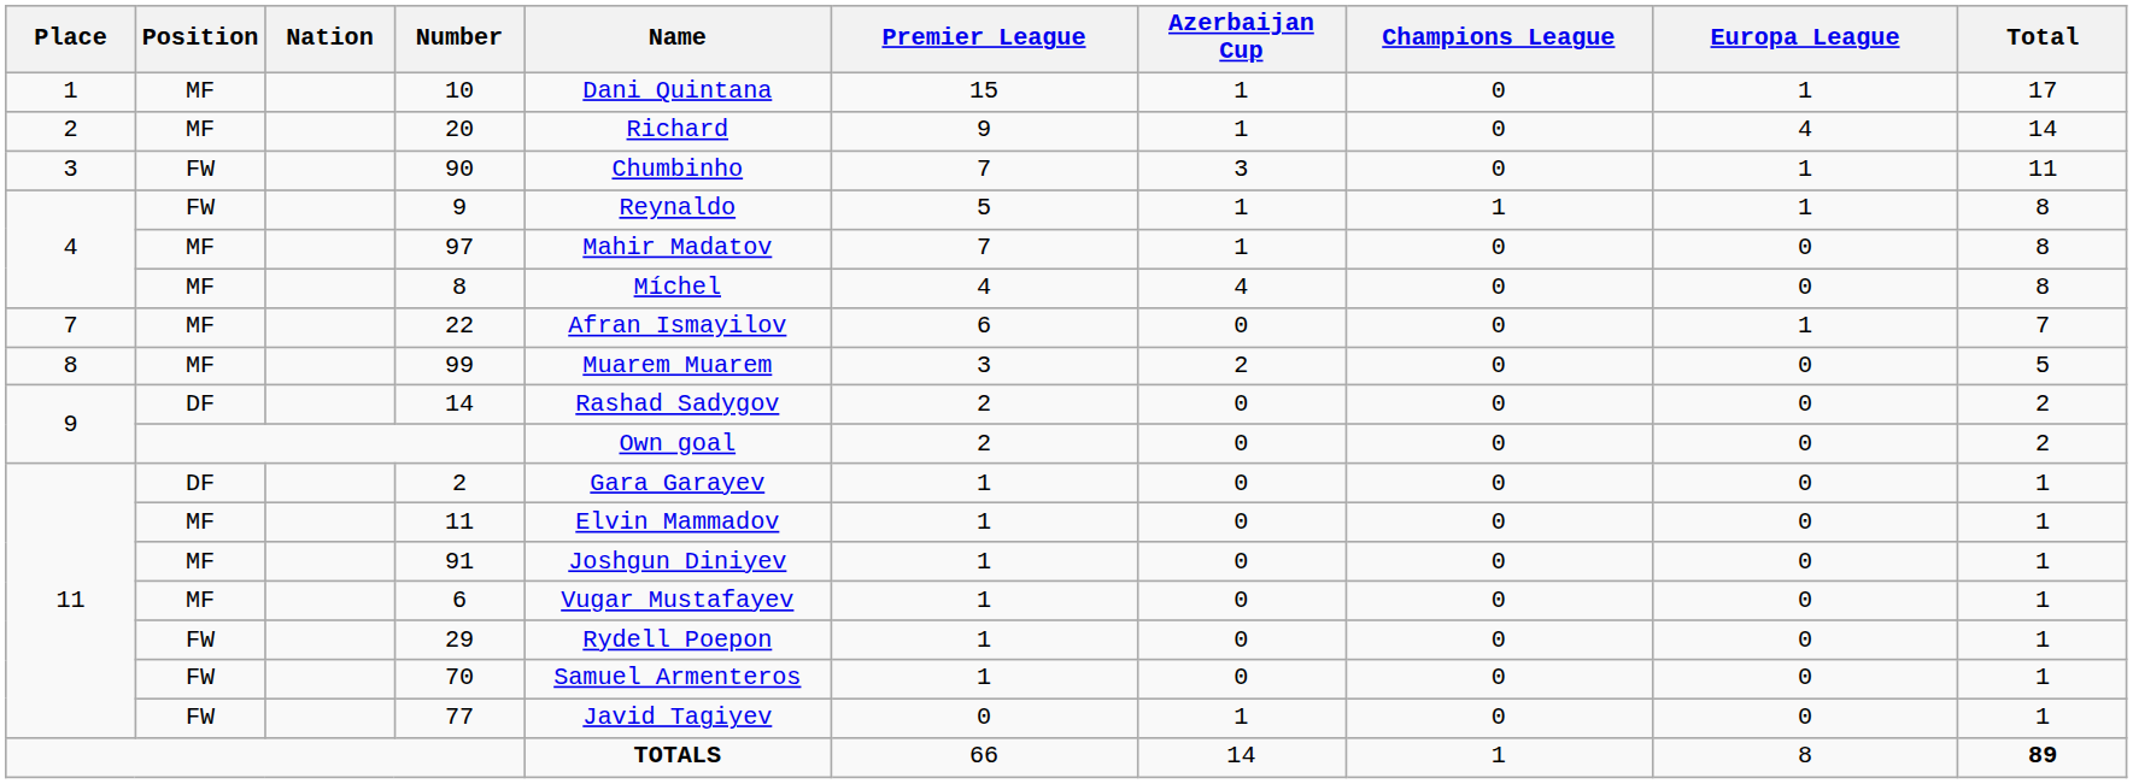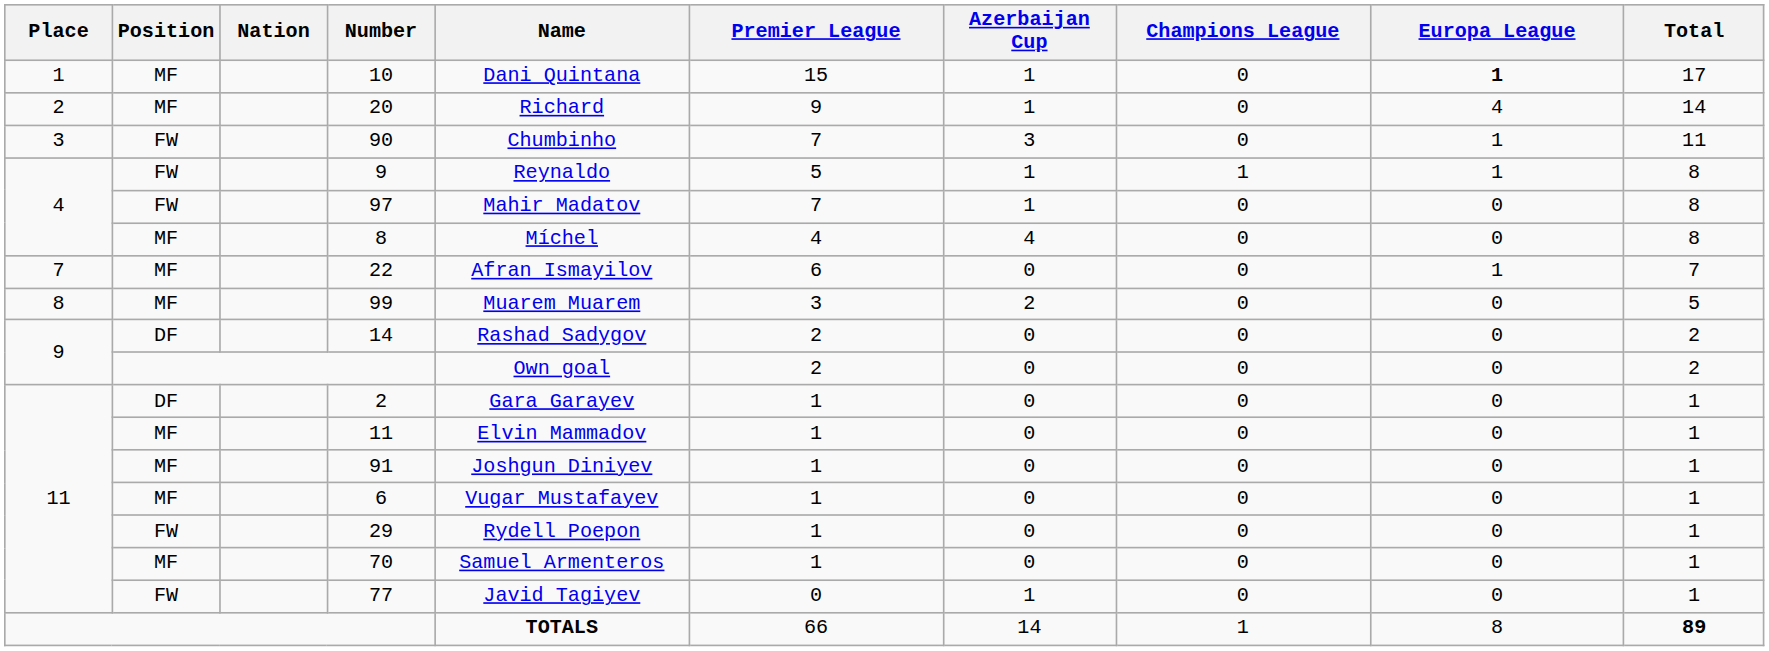10 | Europa League: normal -> bold
97 | Position: MF -> FW
70 | Position: FW -> MF
